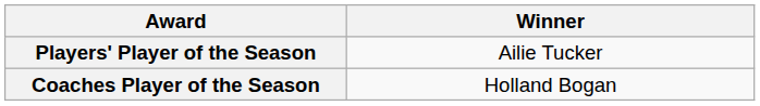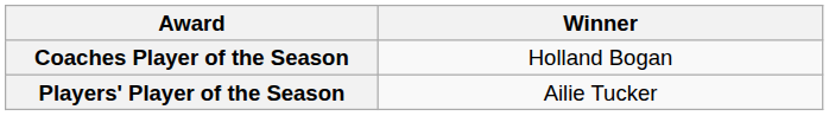rows swapped: Coaches Player of the Season <-> Players' Player of the Season
